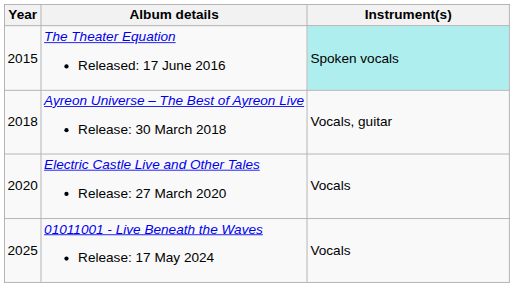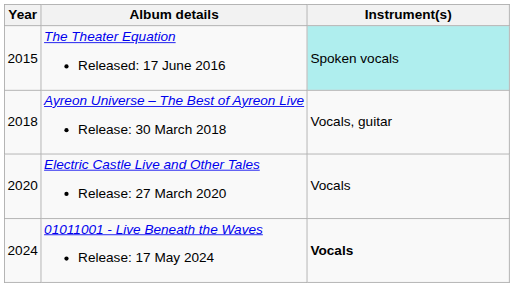01011001 - Live Beneath the Waves Release: 17 May 2024 | Year: 2025 -> 2024
01011001 - Live Beneath the Waves Release: 17 May 2024 | Instrument(s): normal -> bold
